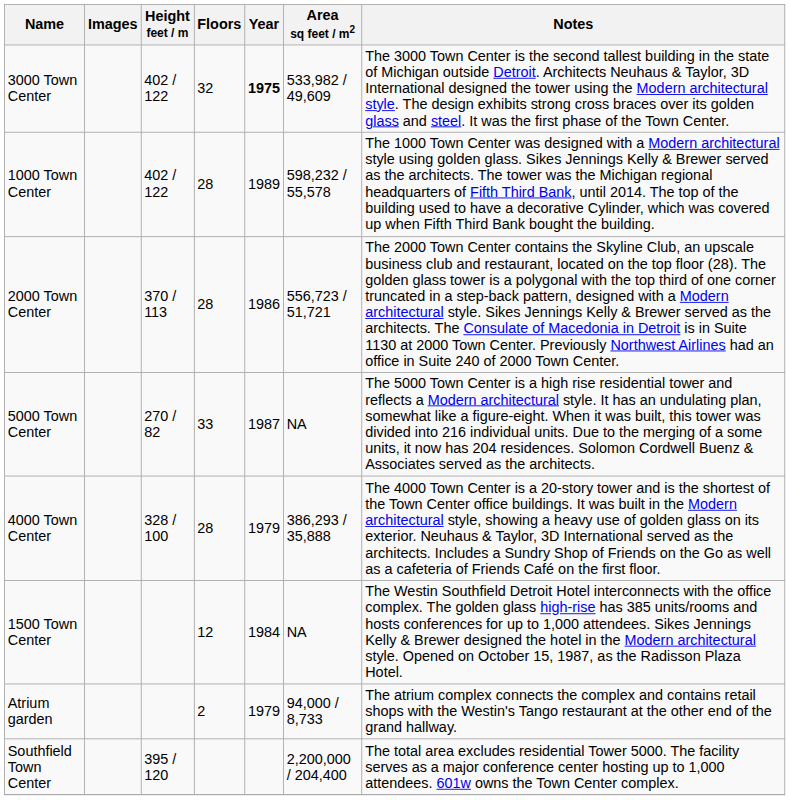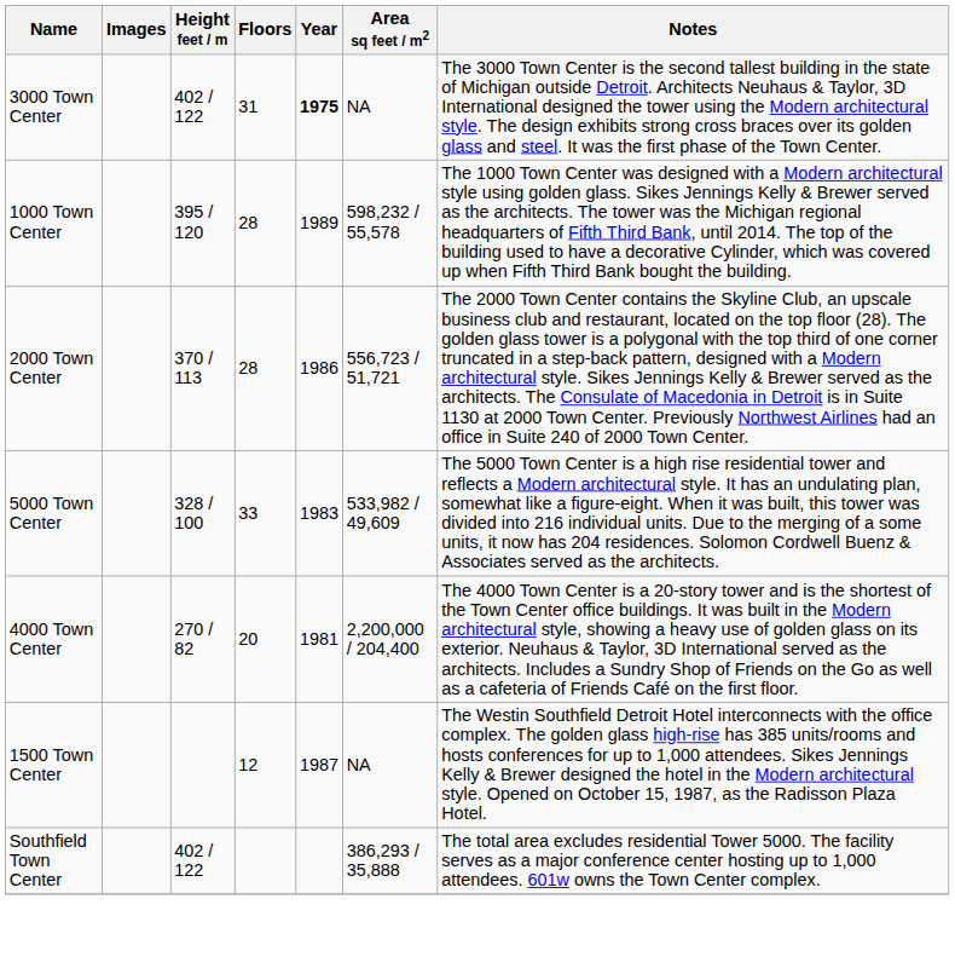3000 Town Center | Floors: 32 -> 31
3000 Town Center | Area sq feet / m2: 533,982 / 49,609 -> NA
1000 Town Center | Height feet / m: 402 / 122 -> 395 / 120
5000 Town Center | Height feet / m: 270 / 82 -> 328 / 100
5000 Town Center | Year: 1987 -> 1983
5000 Town Center | Area sq feet / m2: NA -> 533,982 / 49,609
4000 Town Center | Height feet / m: 328 / 100 -> 270 / 82
4000 Town Center | Floors: 28 -> 20
4000 Town Center | Year: 1979 -> 1981
4000 Town Center | Area sq feet / m2: 386,293 / 35,888 -> 2,200,000 / 204,400
1500 Town Center | Year: 1984 -> 1987
- row: Atrium garden | 2 | 1979 | 94,000 / 8,733 | The atrium complex connects the complex and contains retail shops with the Westin's Tango restaurant at the other end of the grand hallway.
Southfield Town Center | Height feet / m: 395 / 120 -> 402 / 122
Southfield Town Center | Area sq feet / m2: 2,200,000 / 204,400 -> 386,293 / 35,888
